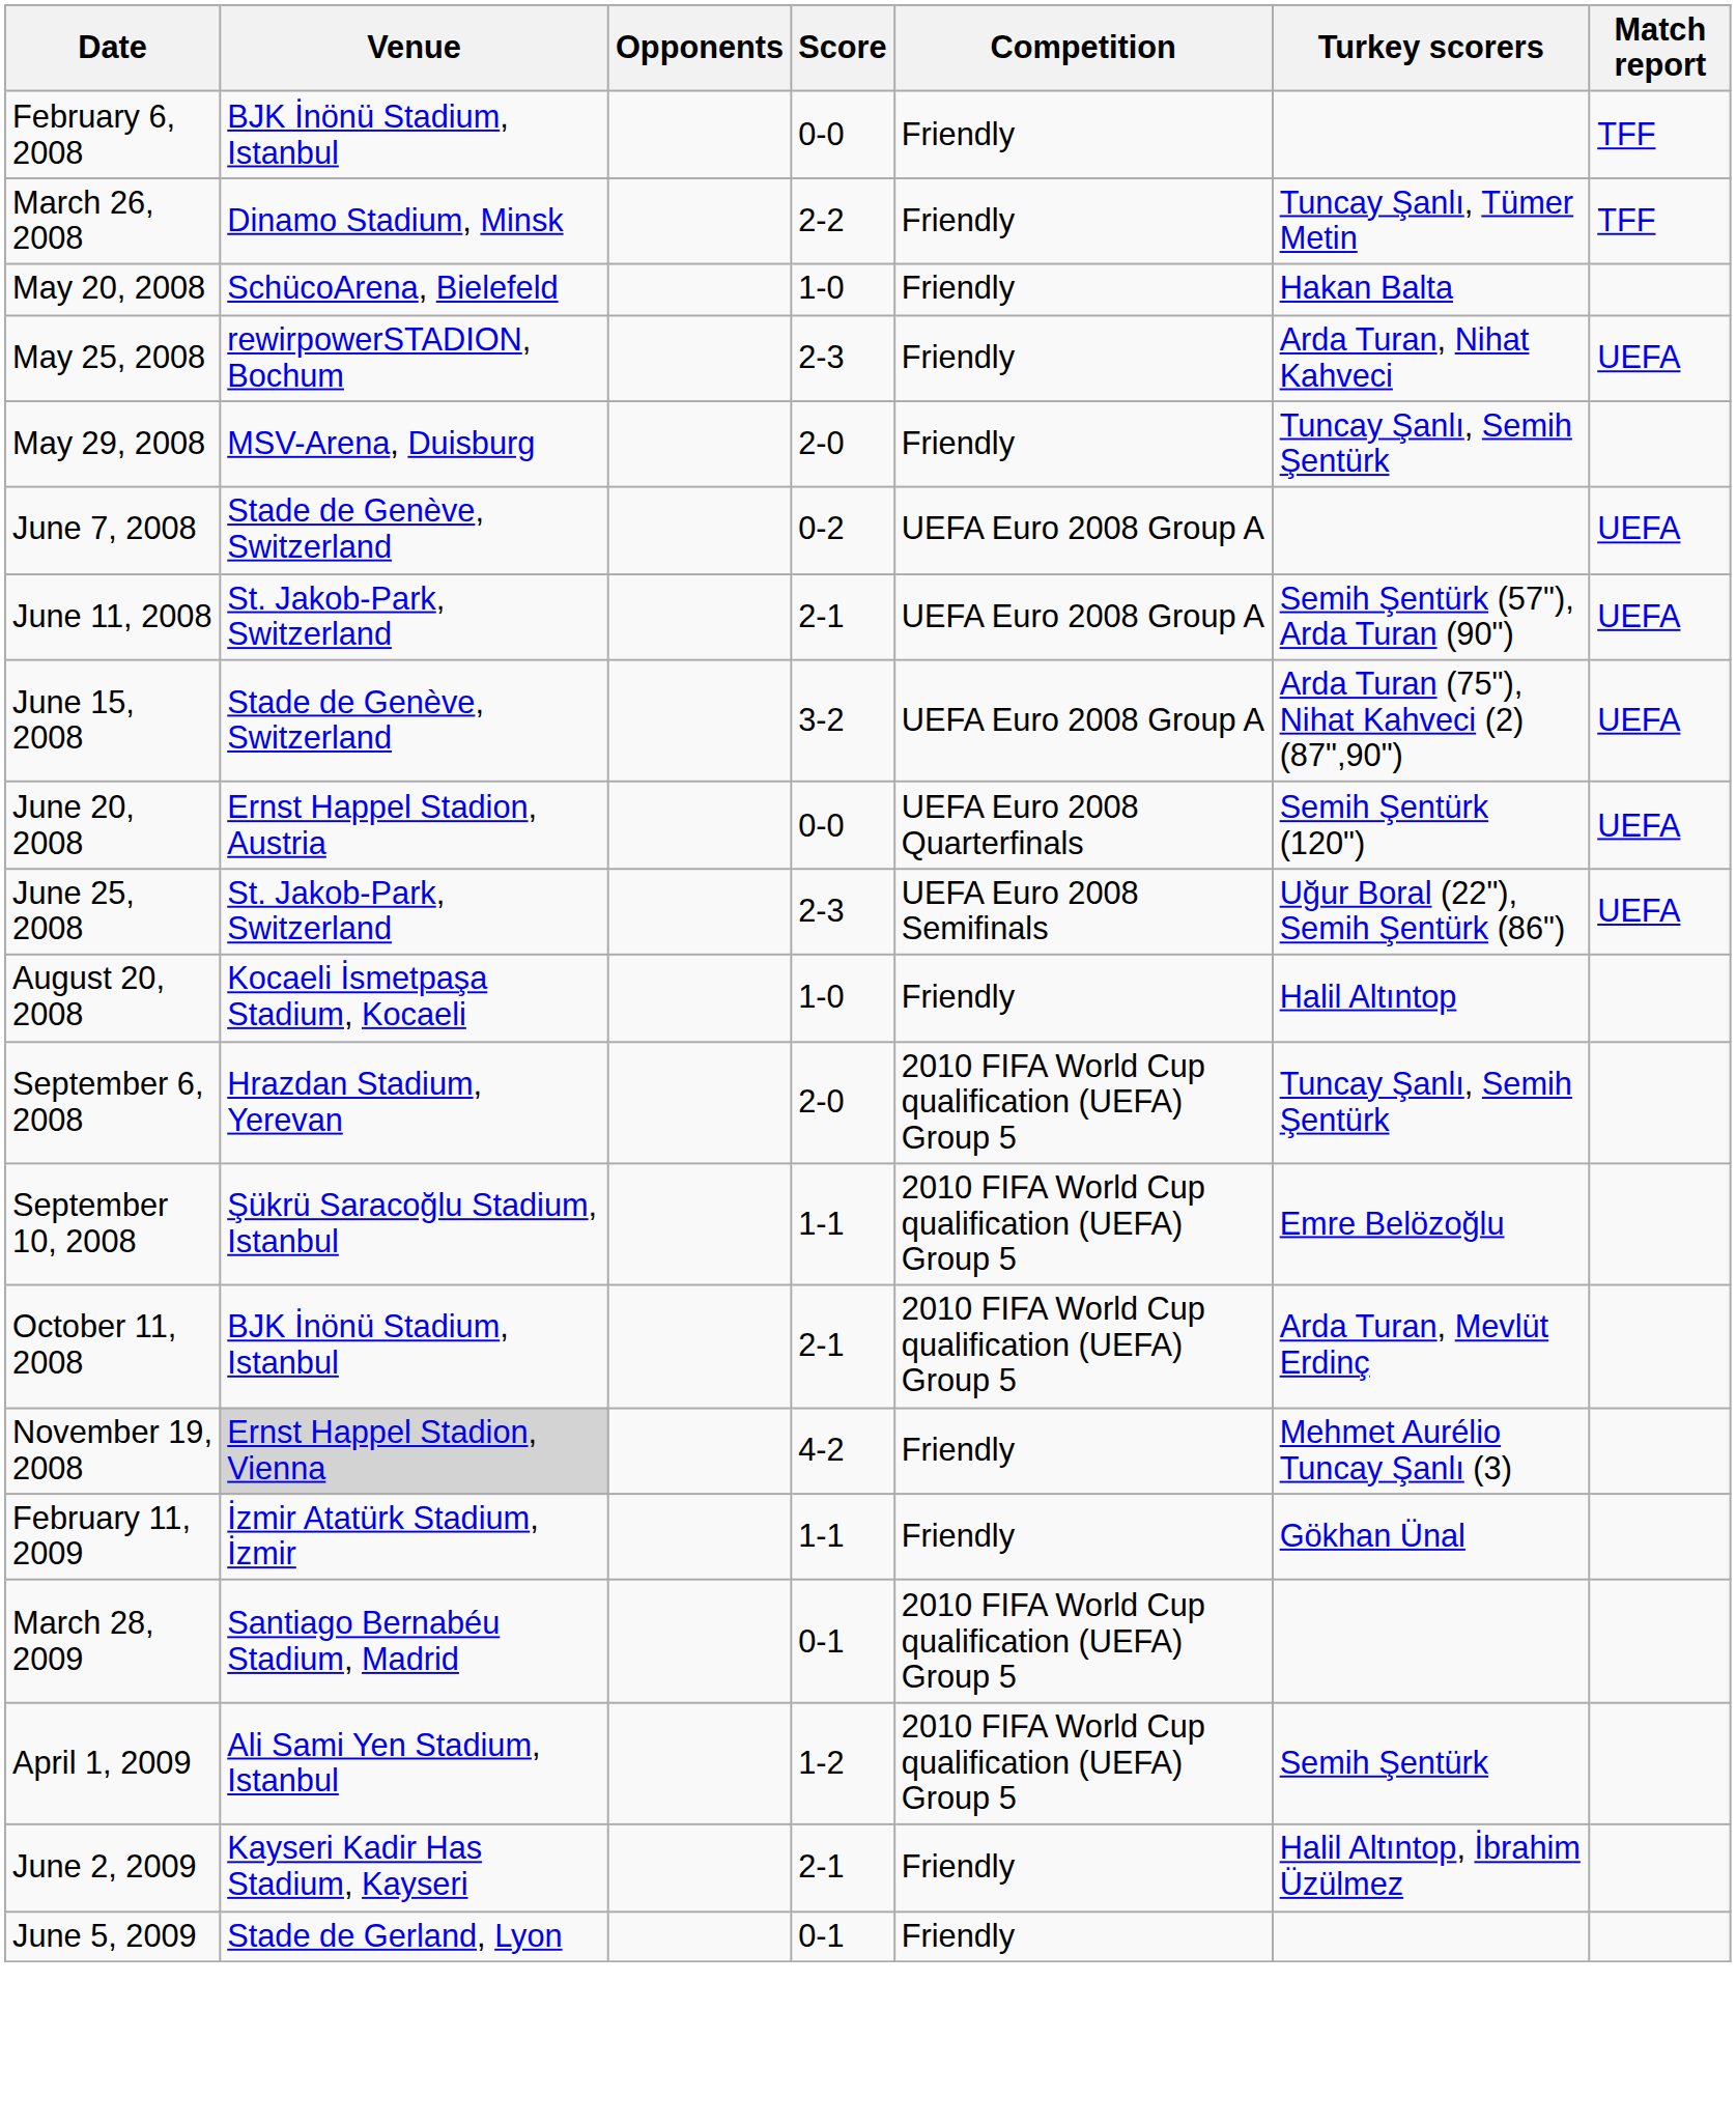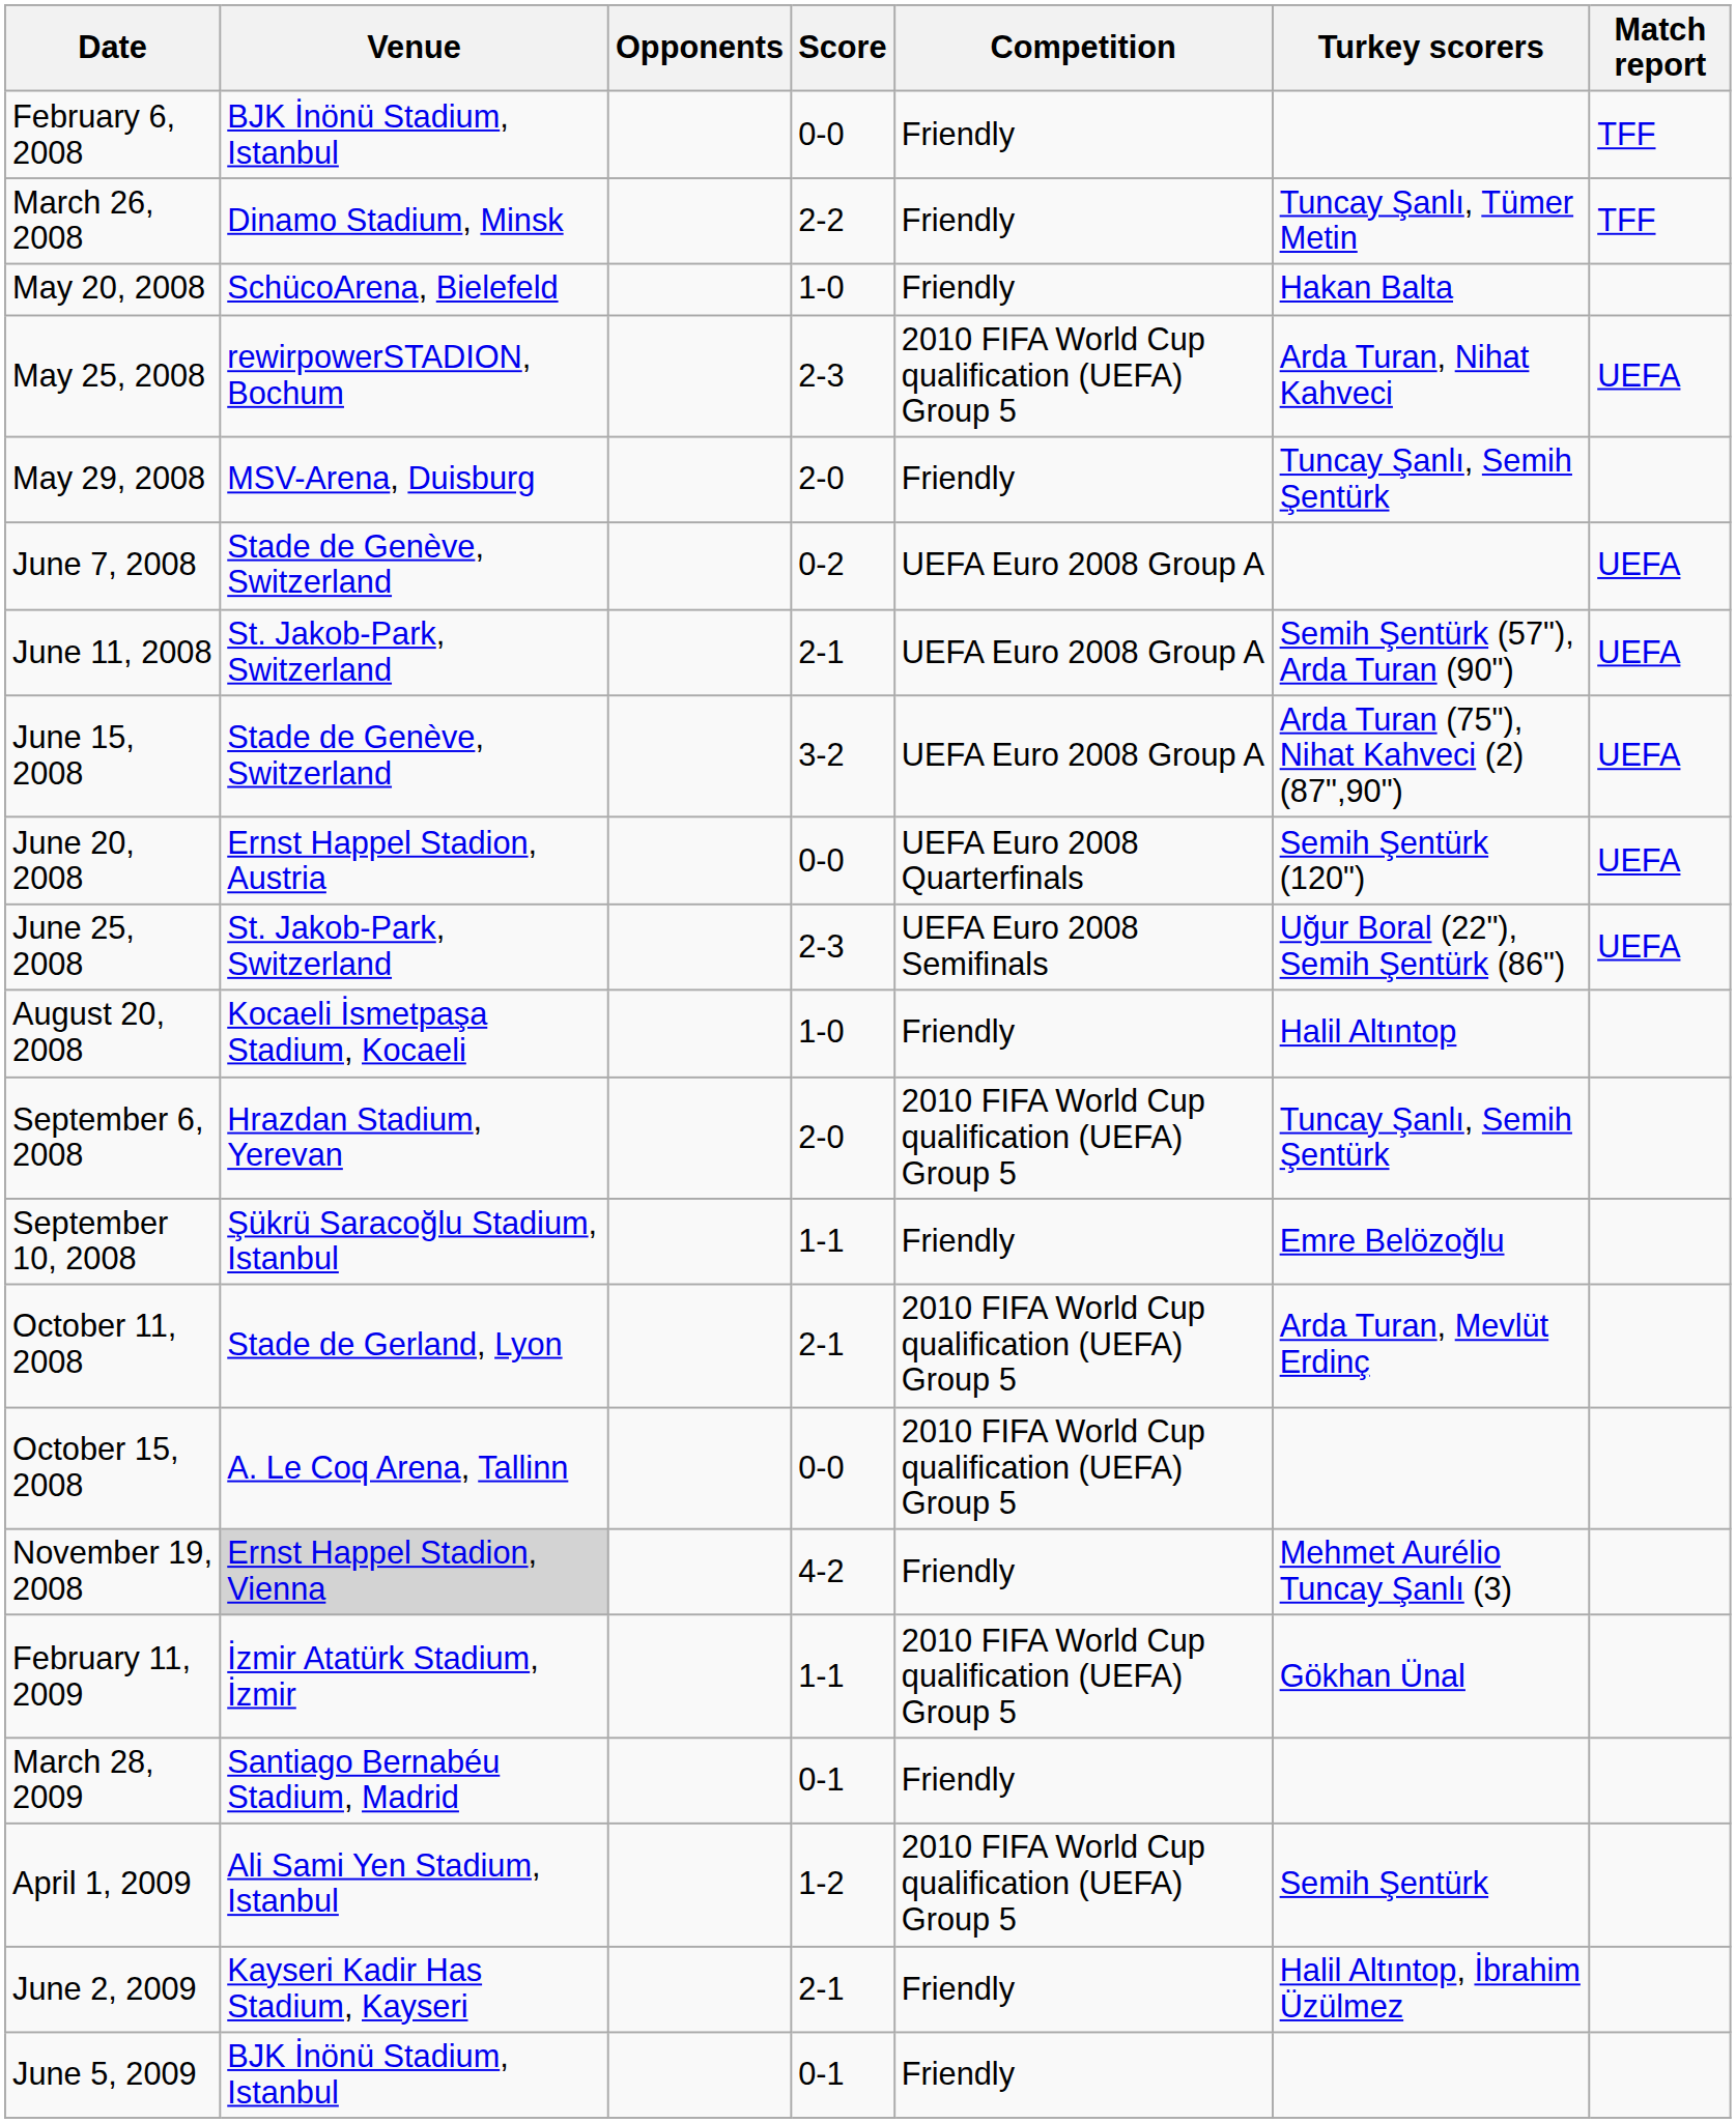May 25, 2008 | Competition: Friendly -> 2010 FIFA World Cup qualification (UEFA) Group 5
September 10, 2008 | Competition: 2010 FIFA World Cup qualification (UEFA) Group 5 -> Friendly
October 11, 2008 | Venue: BJK İnönü Stadium, Istanbul -> Stade de Gerland, Lyon
+ row: October 15, 2008 | A. Le Coq Arena, Tallinn | 0-0 | 2010 FIFA World Cup qualification (UEFA) Group 5
February 11, 2009 | Competition: Friendly -> 2010 FIFA World Cup qualification (UEFA) Group 5
March 28, 2009 | Competition: 2010 FIFA World Cup qualification (UEFA) Group 5 -> Friendly
June 5, 2009 | Venue: Stade de Gerland, Lyon -> BJK İnönü Stadium, Istanbul
